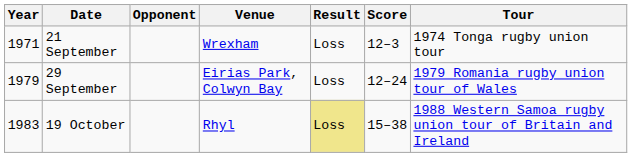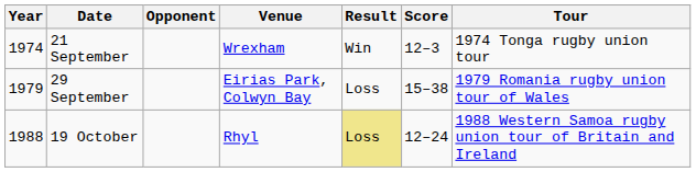21 September | Year: 1971 -> 1974
21 September | Result: Loss -> Win
29 September | Score: 12–24 -> 15–38
19 October | Year: 1983 -> 1988
19 October | Score: 15–38 -> 12–24
